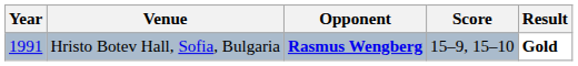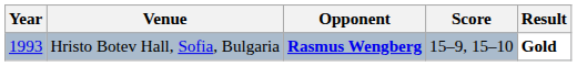Hristo Botev Hall, Sofia, Bulgaria | Year: 1991 -> 1993
